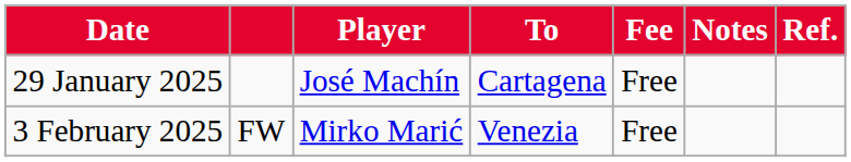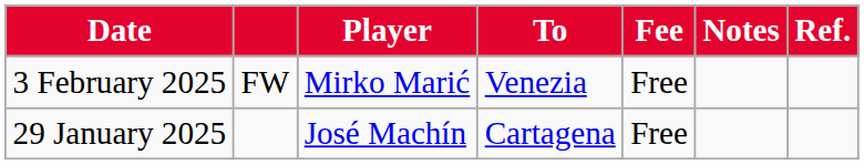rows swapped: 29 January 2025 <-> 3 February 2025
